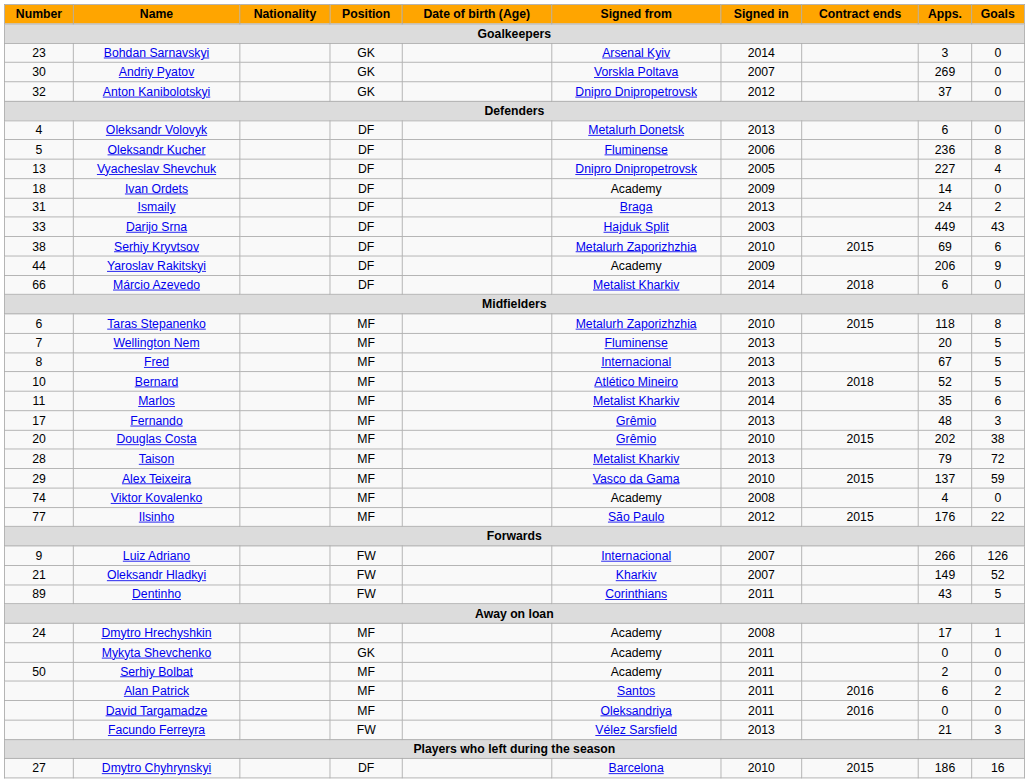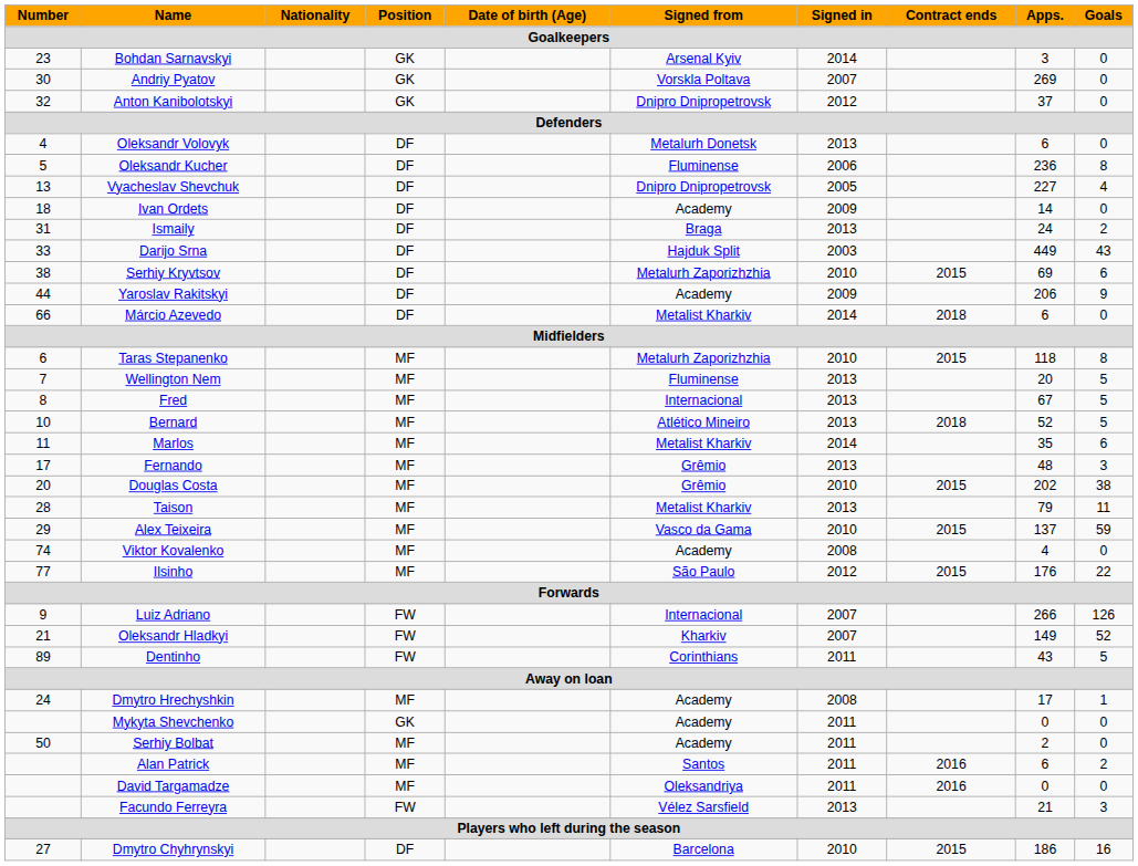Taison | Goals: 72 -> 11
